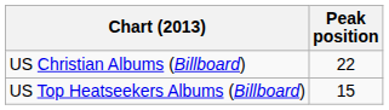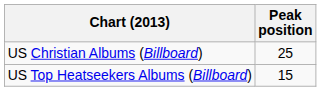US Christian Albums (Billboard) | Peak position: 22 -> 25
